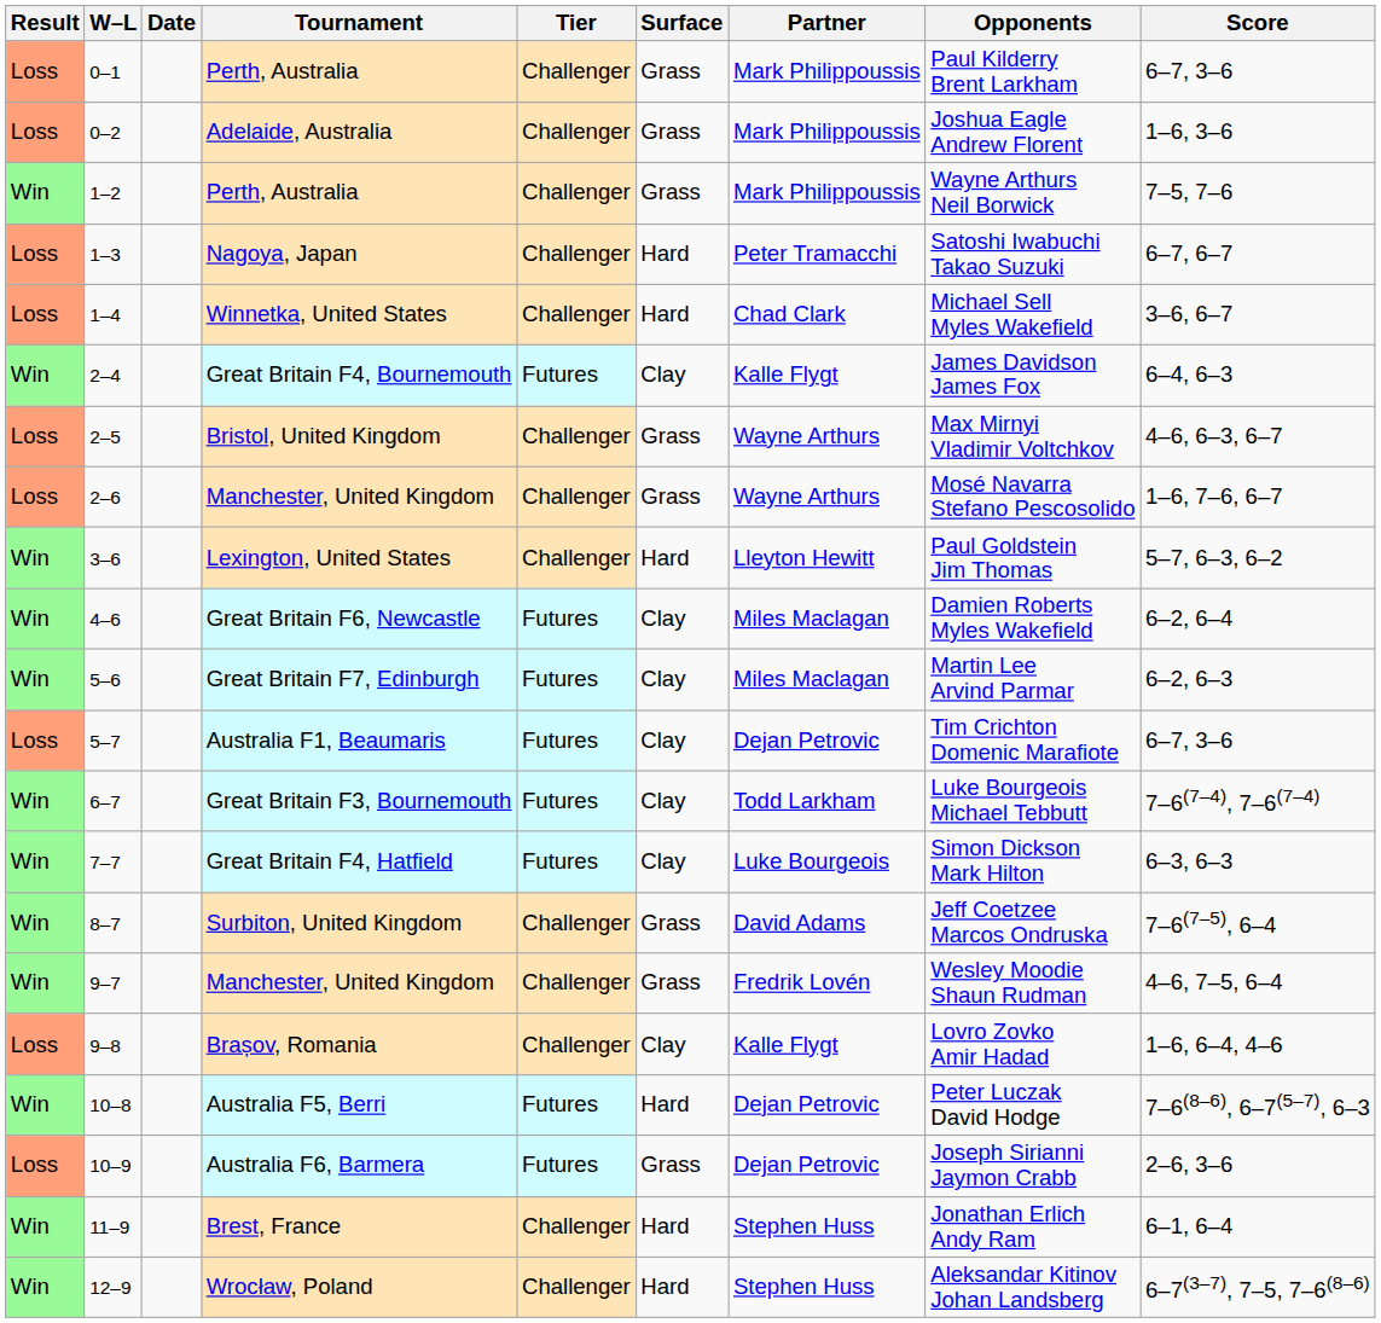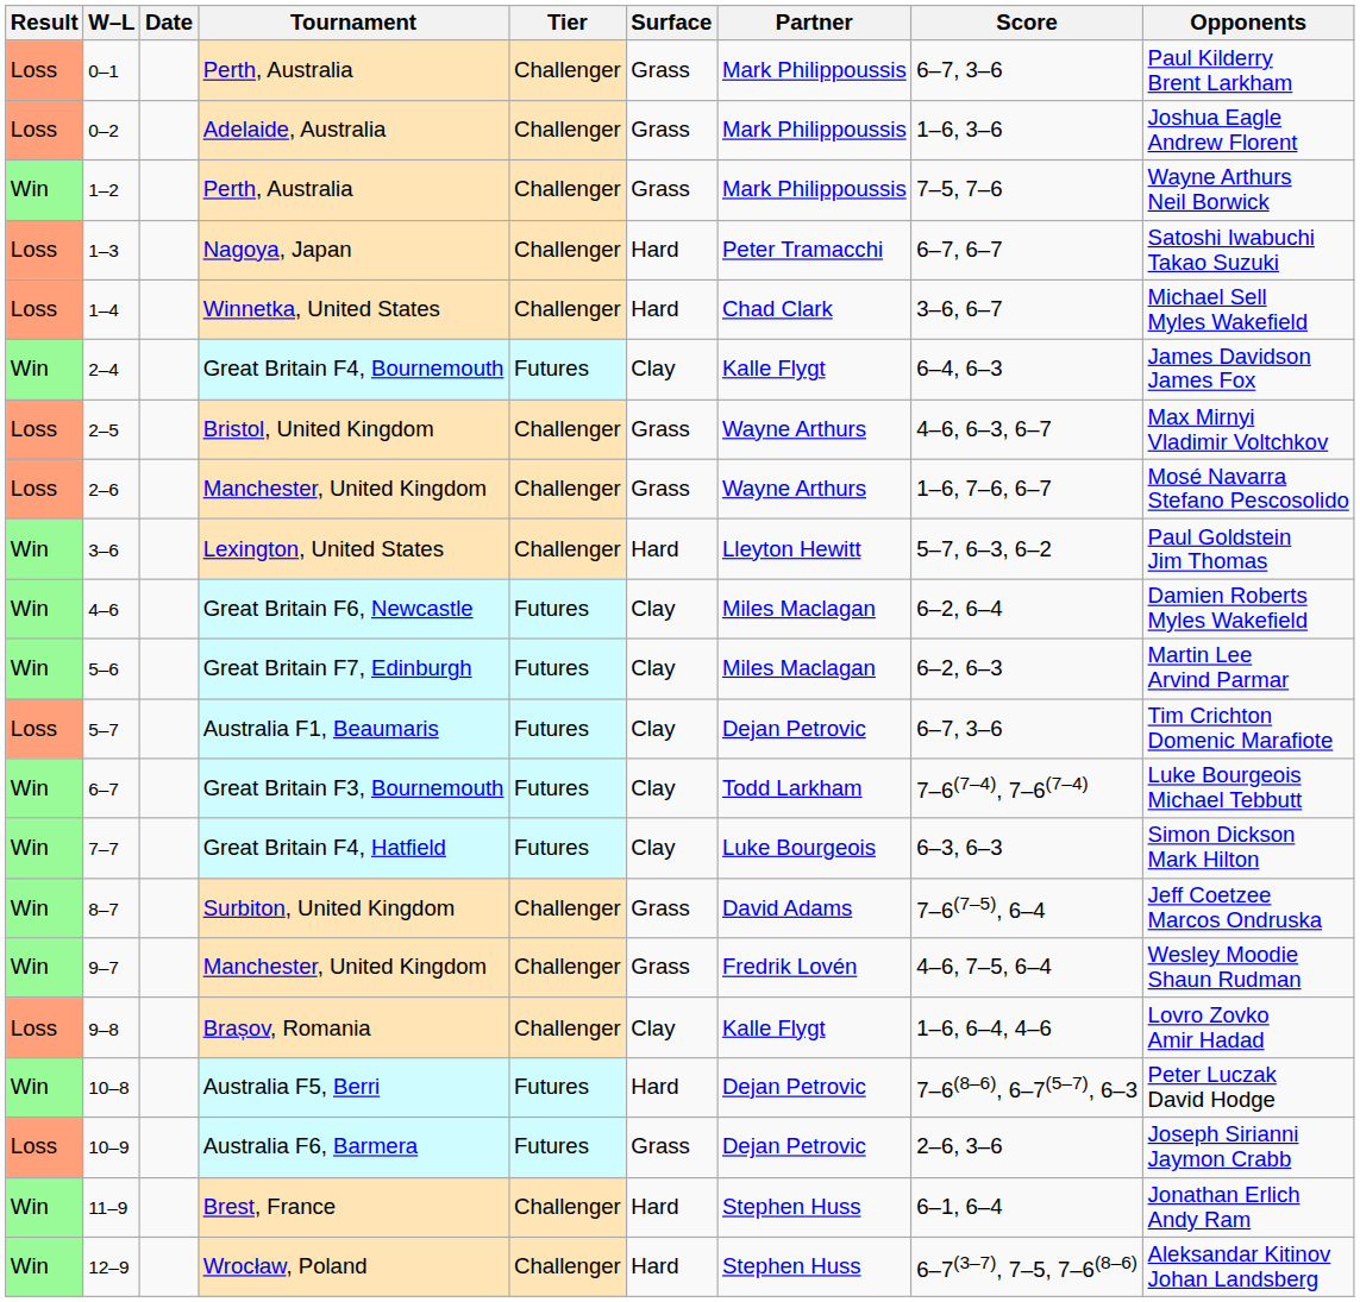columns swapped: Opponents <-> Score
